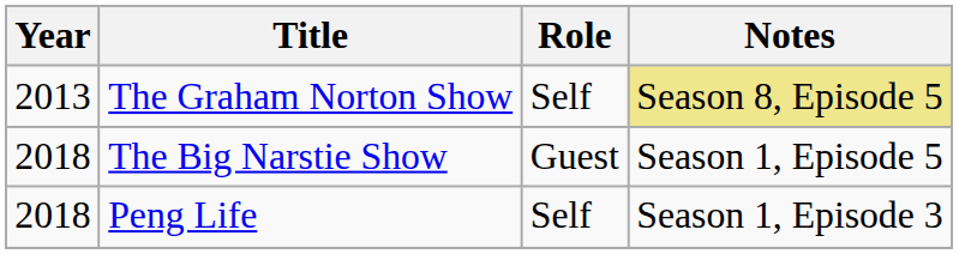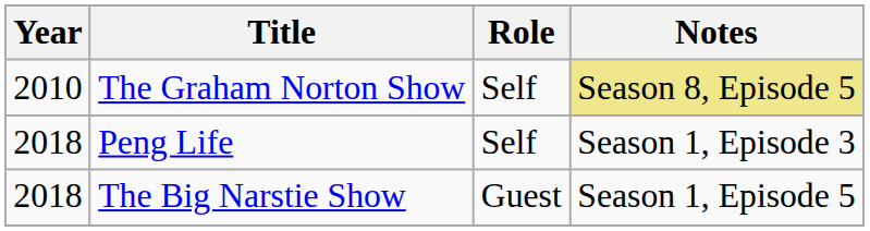The Graham Norton Show | Year: 2013 -> 2010
rows swapped: The Big Narstie Show <-> Peng Life
